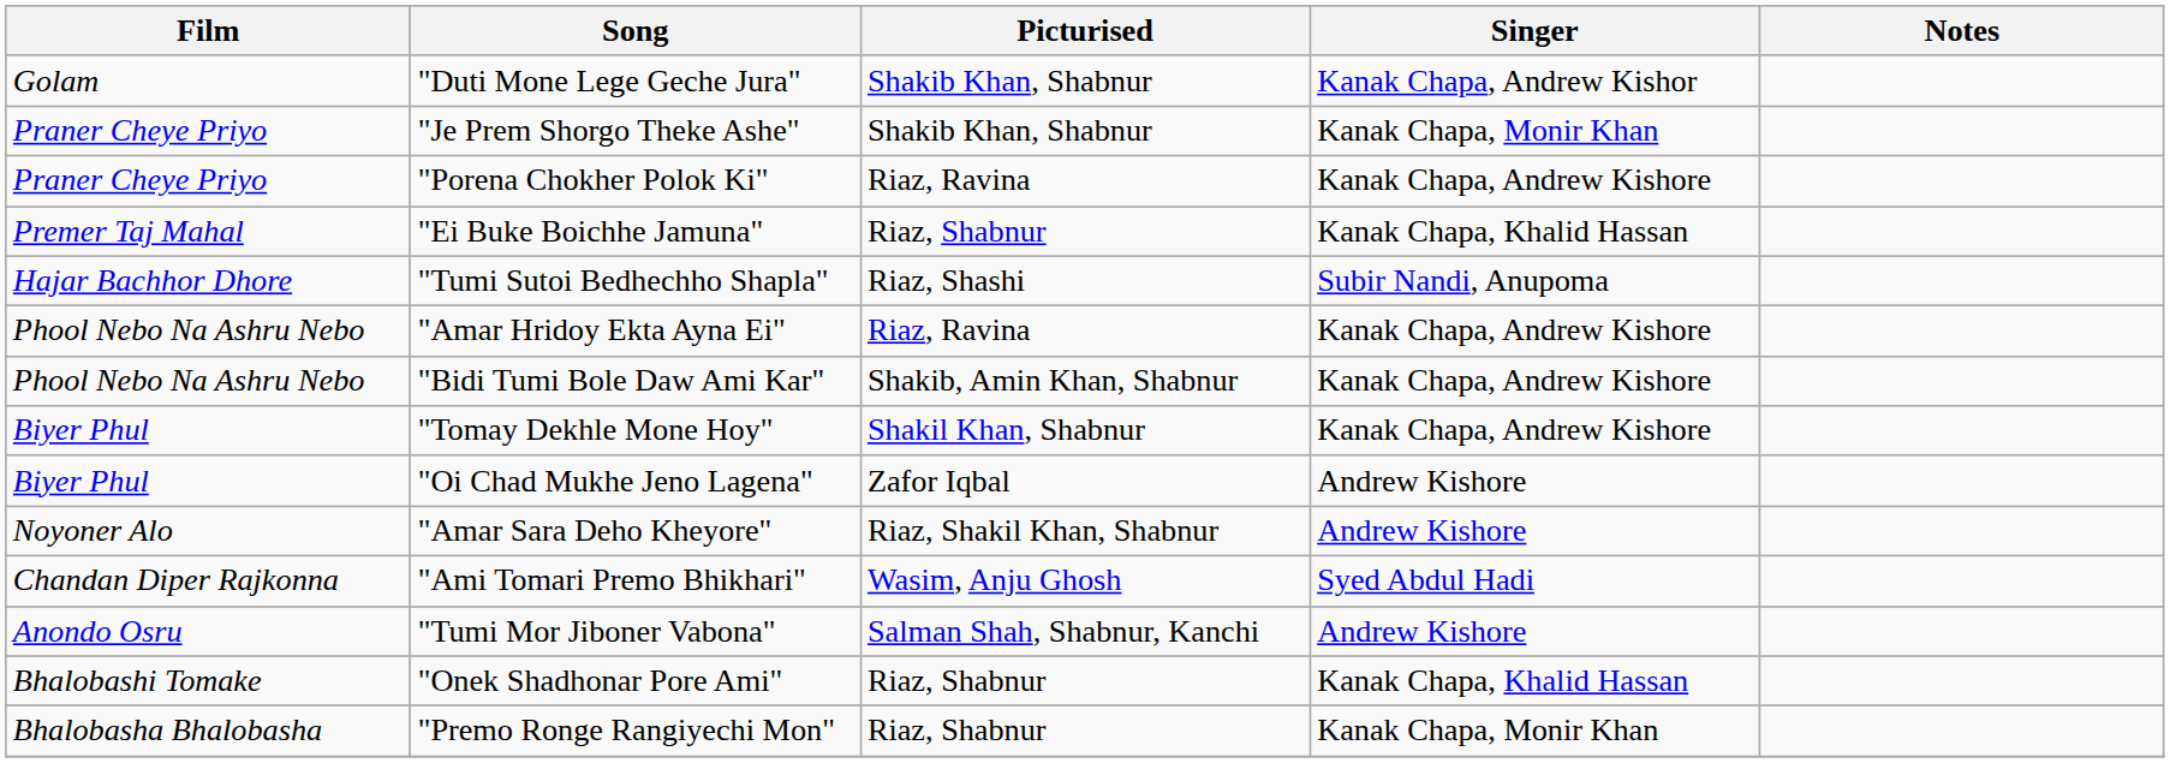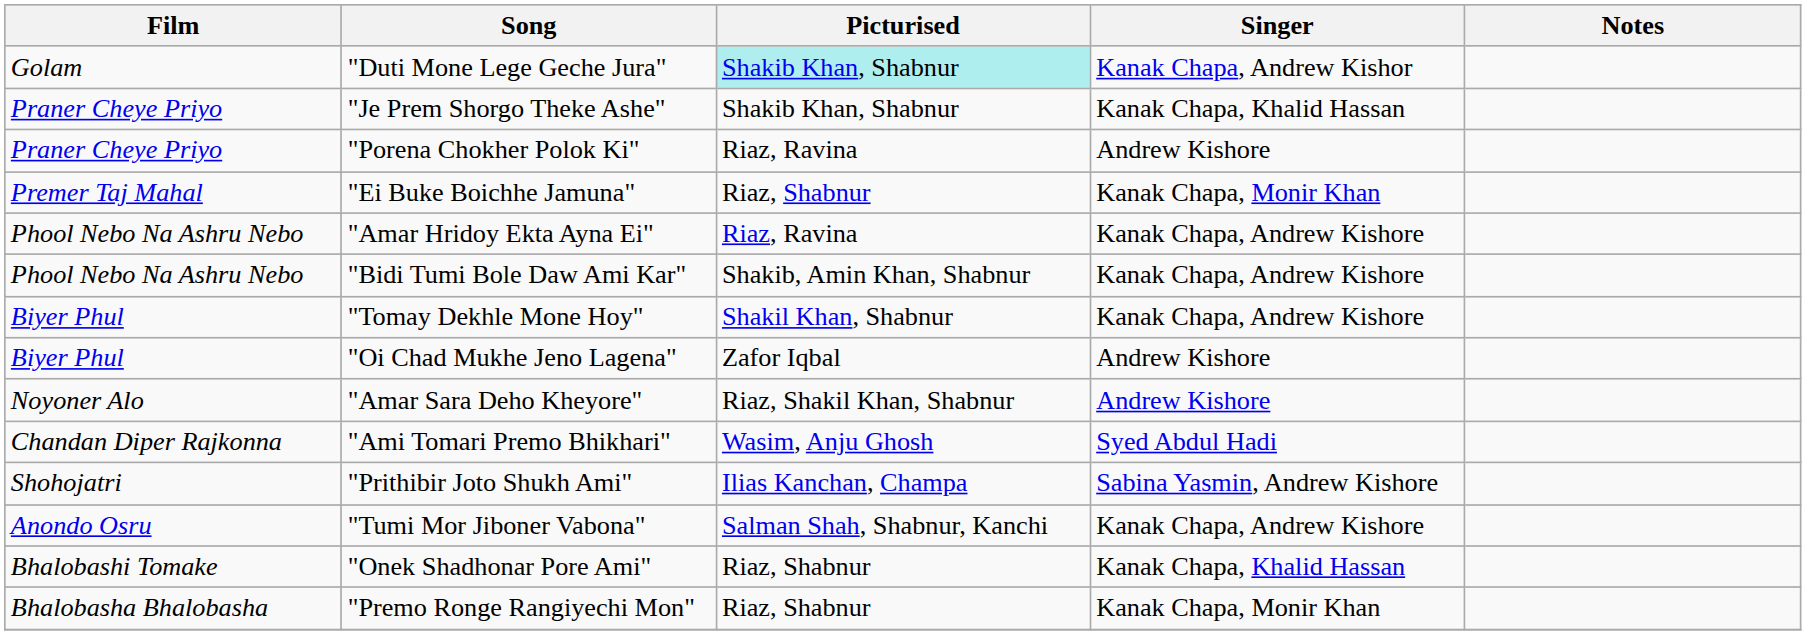"Duti Mone Lege Geche Jura" | Picturised: no background -> paleturquoise background
"Je Prem Shorgo Theke Ashe" | Singer: Kanak Chapa, Monir Khan -> Kanak Chapa, Khalid Hassan
"Porena Chokher Polok Ki" | Singer: Kanak Chapa, Andrew Kishore -> Andrew Kishore
"Ei Buke Boichhe Jamuna" | Singer: Kanak Chapa, Khalid Hassan -> Kanak Chapa, Monir Khan
- row: Hajar Bachhor Dhore | "Tumi Sutoi Bedhechho Shapla" | Riaz, Shashi | Subir Nandi, Anupoma
+ row: Shohojatri | "Prithibir Joto Shukh Ami" | Ilias Kanchan, Champa | Sabina Yasmin, Andrew Kishore
"Tumi Mor Jiboner Vabona" | Singer: Andrew Kishore -> Kanak Chapa, Andrew Kishore
